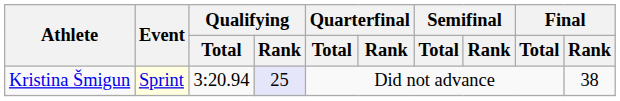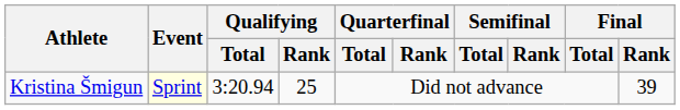Kristina Šmigun | Qualifying / Rank: lavender background -> no background
Kristina Šmigun | Final / Rank: 38 -> 39
